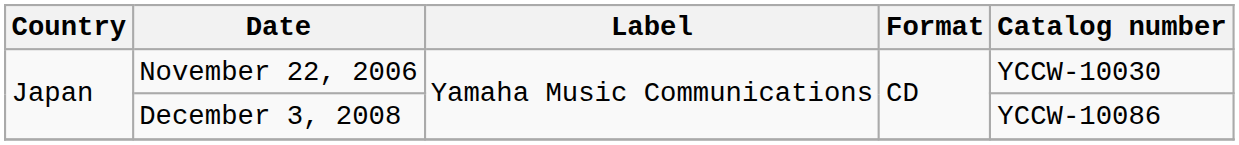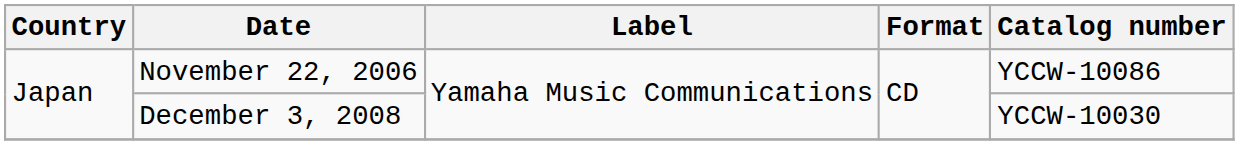November 22, 2006 | Catalog number: YCCW-10030 -> YCCW-10086
December 3, 2008 | Catalog number: YCCW-10086 -> YCCW-10030
